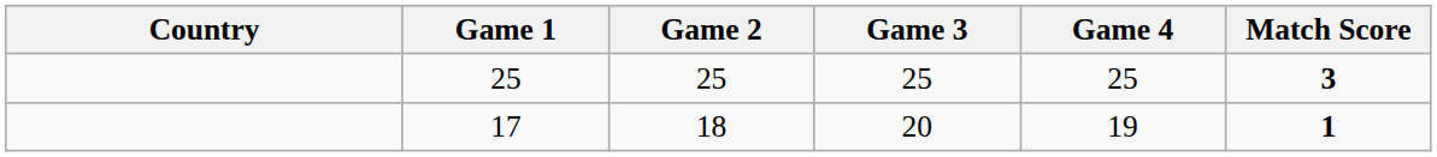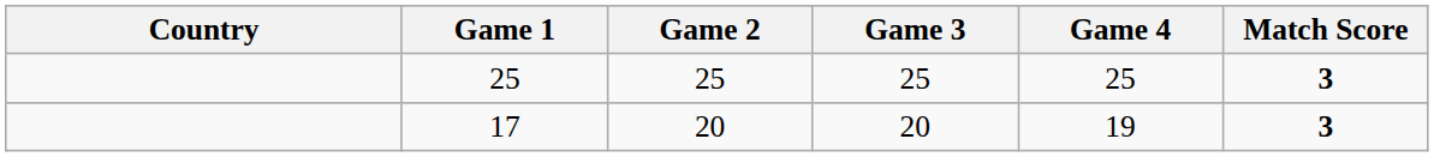17 | Game 2: 18 -> 20
17 | Match Score: 1 -> 3
